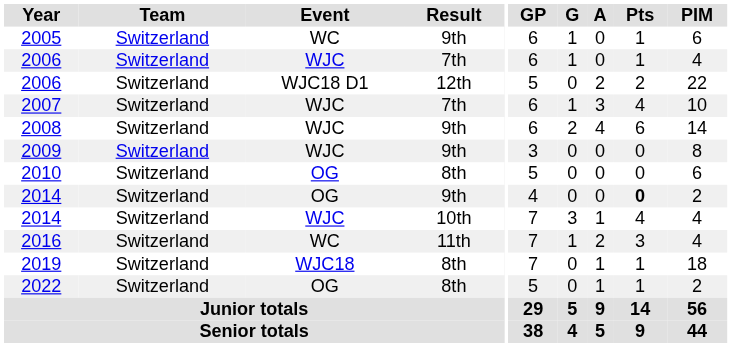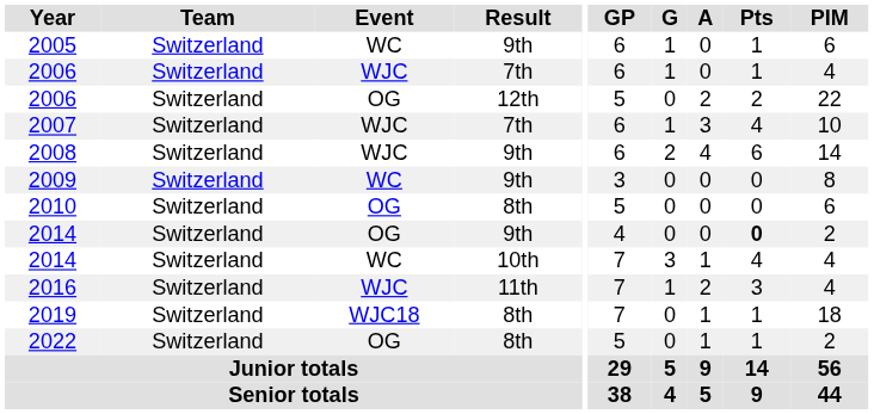2006 / 12th | Event: WJC18 D1 -> OG
2009 | Event: WJC -> WC
2014 / 10th | Event: WJC -> WC
2016 | Event: WC -> WJC
